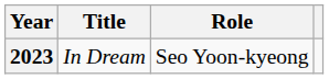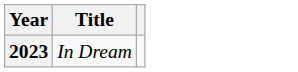- column: Role | Seo Yoon-kyeong
